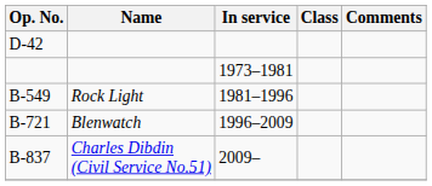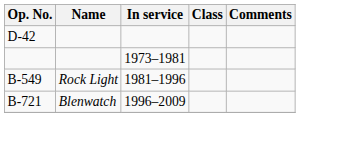- row: B-837 | Charles Dibdin (Civil Service No.51) | 2009–
